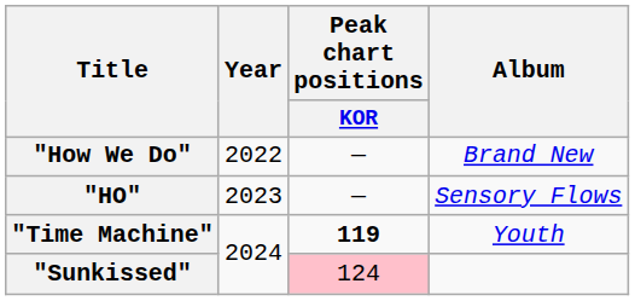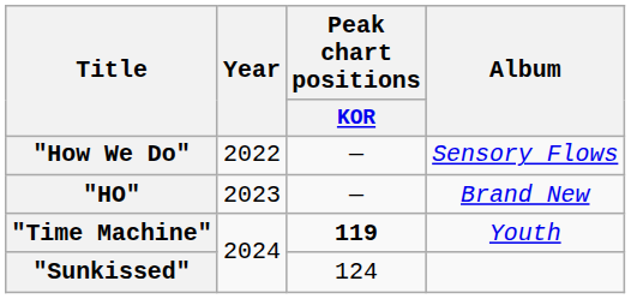"How We Do" | Album: Brand New -> Sensory Flows
"HO" | Album: Sensory Flows -> Brand New
"Sunkissed" | Peak chart positions / KOR: pink background -> no background
